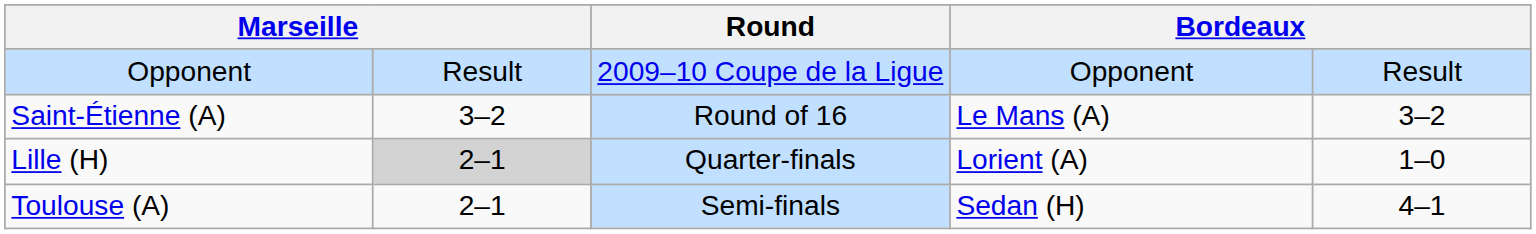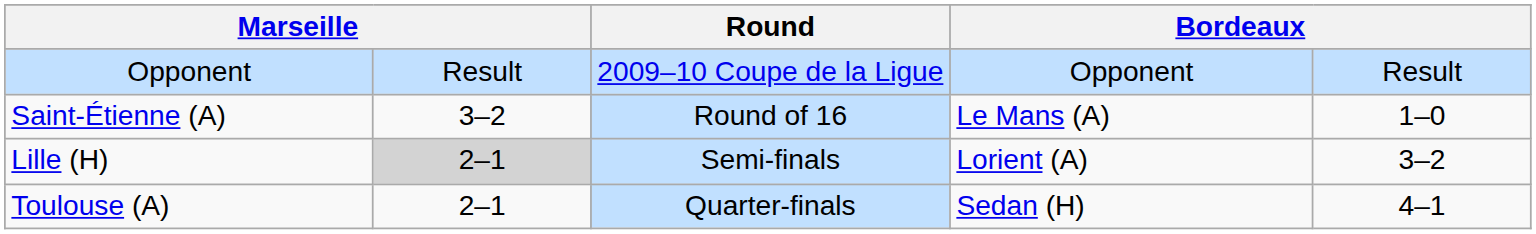Saint-Étienne (A) | column 5: 3–2 -> 1–0
Lille (H) | Round: Quarter-finals -> Semi-finals
Lille (H) | column 5: 1–0 -> 3–2
Toulouse (A) | Round: Semi-finals -> Quarter-finals
